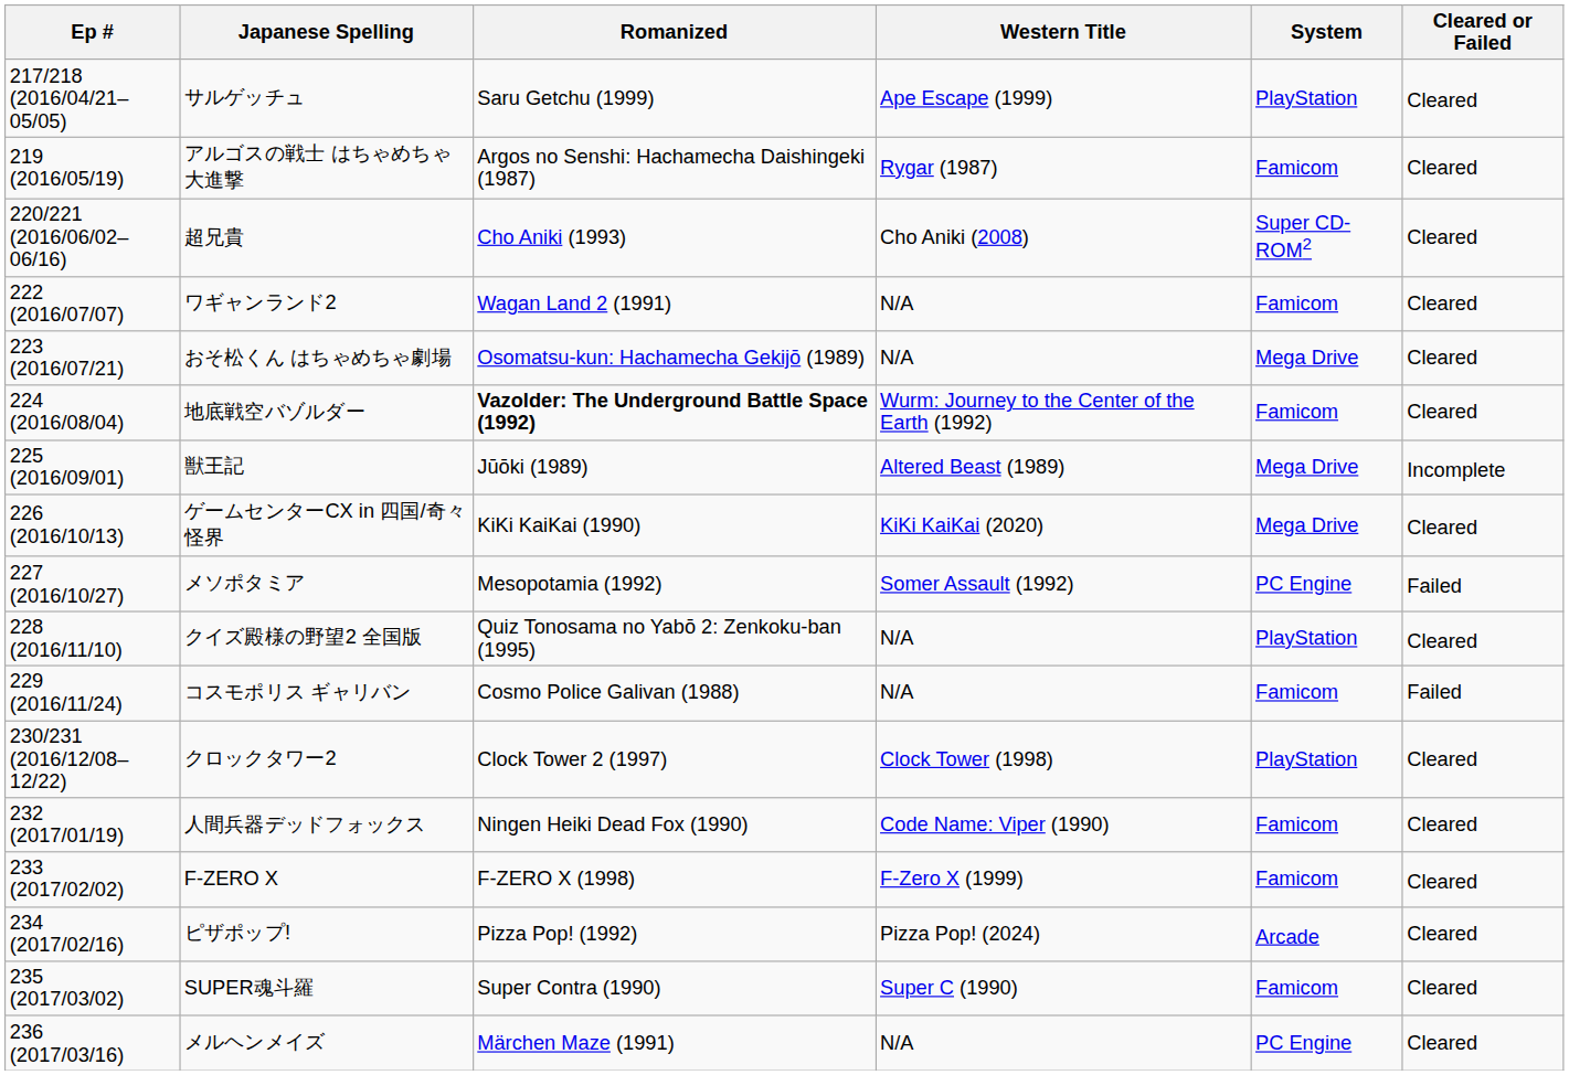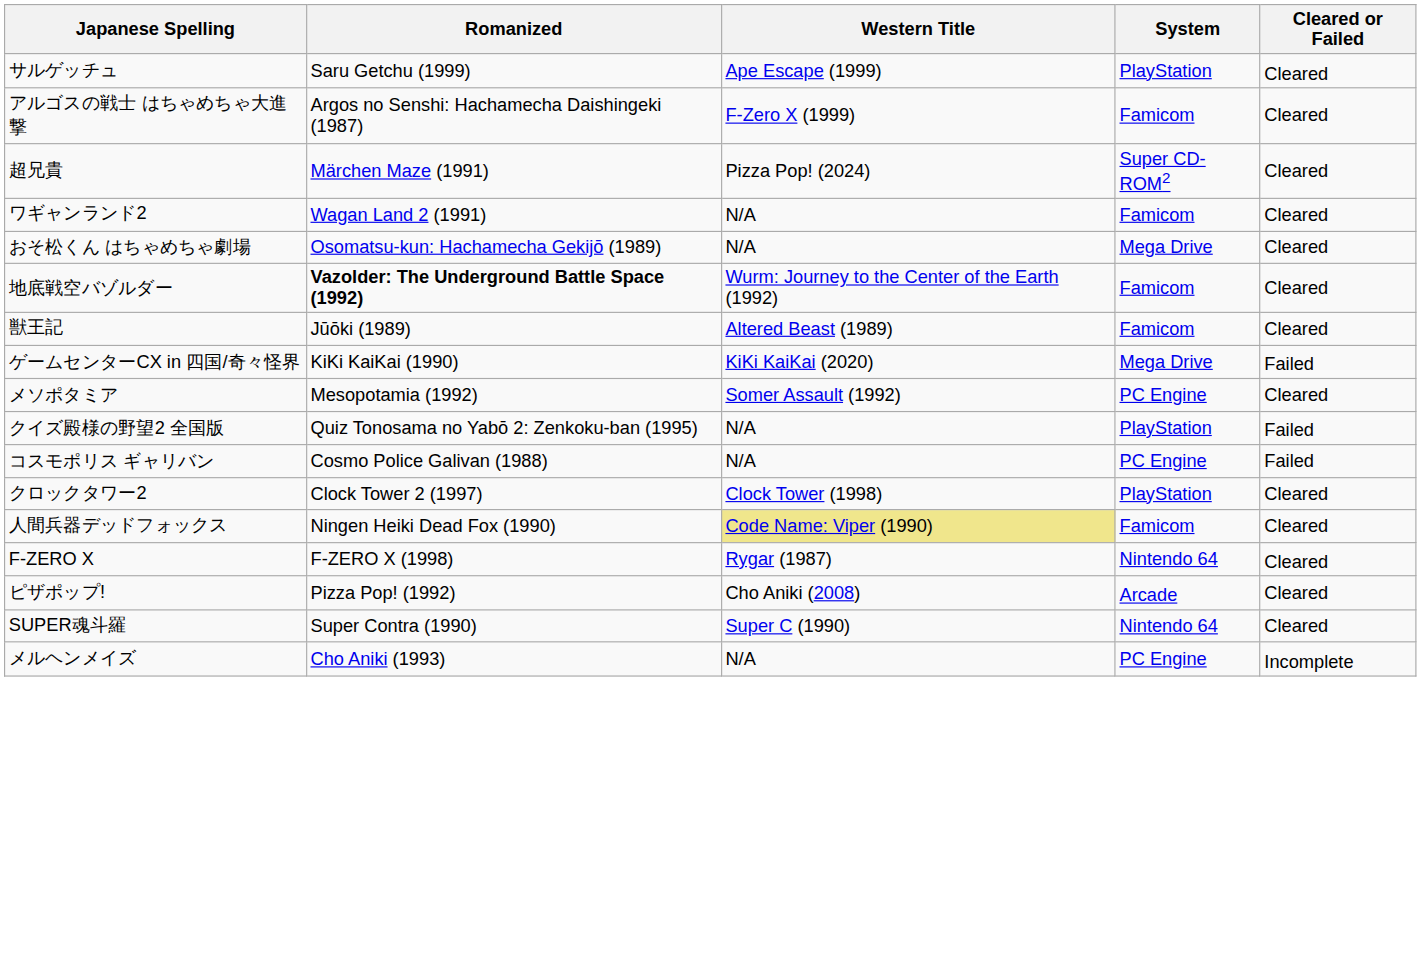- column: Ep # | 217/218 (2016/04/21–05/05) | 219 (2016/05/19) | 220/221 (2016/06/02–06/16) | 222 (2016/07/07) | 223 (2016/07/21) | 224 (2016/08/04) | 225 (2016/09/01) | 226 (2016/10/13) | 227 (2016/10/27) | 228 (2016/11/10) | 229 (2016/11/24) | 230/231 (2016/12/08–12/22) | 232 (2017/01/19) | 233 (2017/02/02) | 234 (2017/02/16) | 235 (2017/03/02) | 236 (2017/03/16)
アルゴスの戦士 はちゃめちゃ大進撃 | Western Title: Rygar (1987) -> F-Zero X (1999)
超兄貴 | Romanized: Cho Aniki (1993) -> Märchen Maze (1991)
超兄貴 | Western Title: Cho Aniki (2008) -> Pizza Pop! (2024)
獣王記 | System: Mega Drive -> Famicom
獣王記 | Cleared or Failed: Incomplete -> Cleared
ゲームセンターCX in 四国/奇々怪界 | Cleared or Failed: Cleared -> Failed
メソポタミア | Cleared or Failed: Failed -> Cleared
クイズ殿様の野望2 全国版 | Cleared or Failed: Cleared -> Failed
コスモポリス ギャリバン | System: Famicom -> PC Engine
人間兵器デッドフォックス | Western Title: no background -> khaki background
F-ZERO X | Western Title: F-Zero X (1999) -> Rygar (1987)
F-ZERO X | System: Famicom -> Nintendo 64
ピザポップ! | Western Title: Pizza Pop! (2024) -> Cho Aniki (2008)
SUPER魂斗羅 | System: Famicom -> Nintendo 64
メルヘンメイズ | Romanized: Märchen Maze (1991) -> Cho Aniki (1993)
メルヘンメイズ | Cleared or Failed: Cleared -> Incomplete
